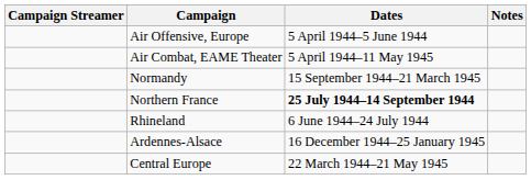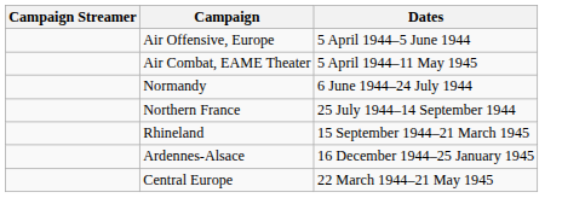- column: Notes
Normandy | Dates: 15 September 1944–21 March 1945 -> 6 June 1944–24 July 1944
Northern France | Dates: bold -> normal
Rhineland | Dates: 6 June 1944–24 July 1944 -> 15 September 1944–21 March 1945
